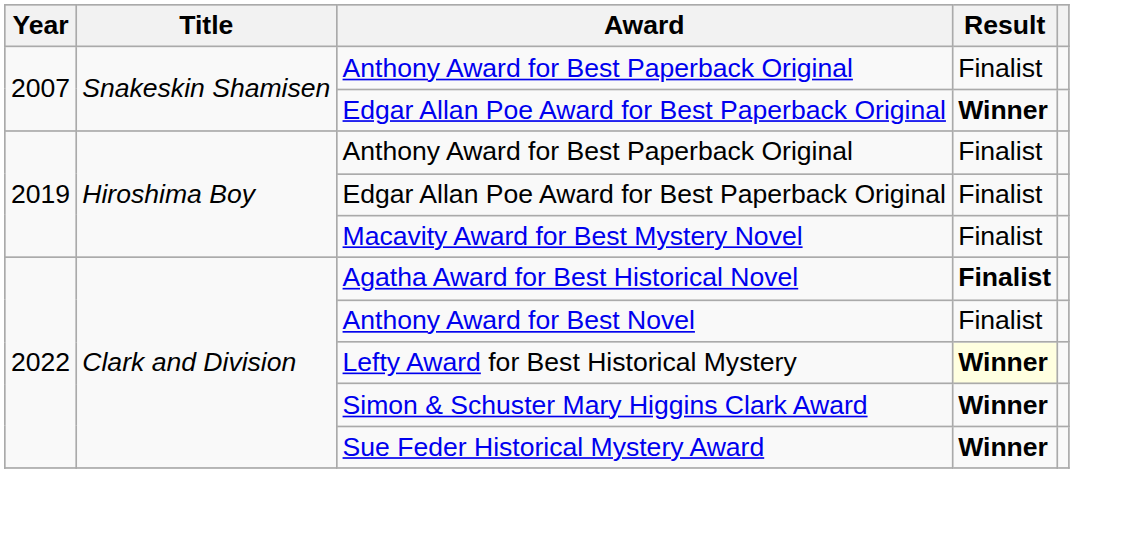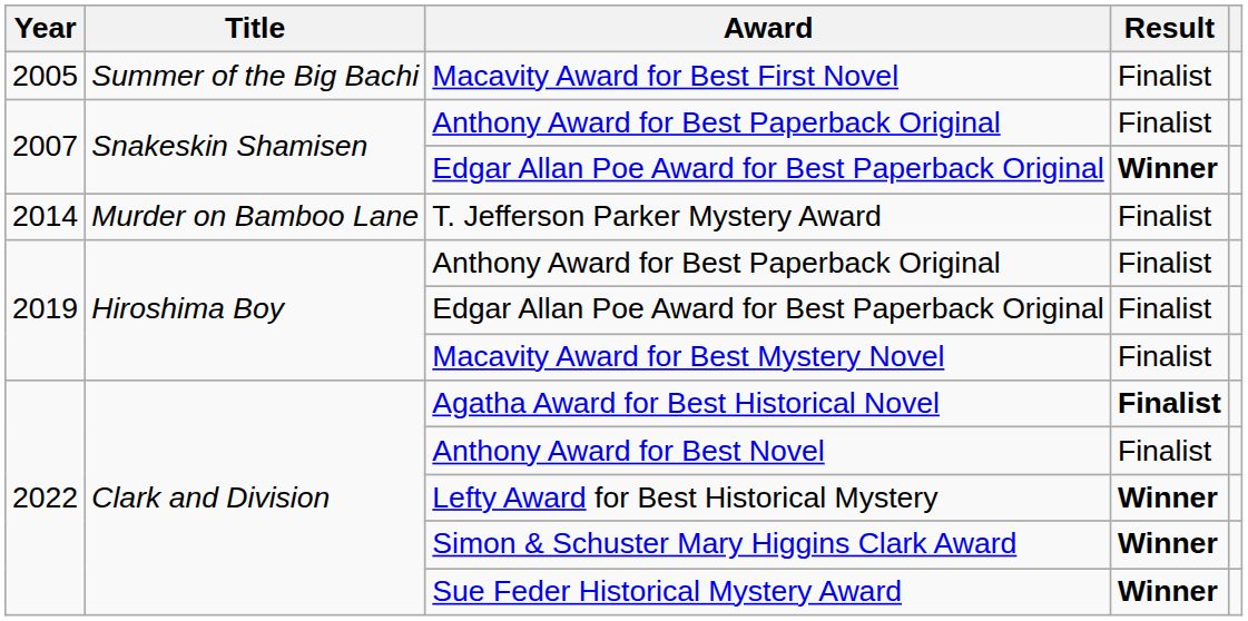+ row: 2005 | Summer of the Big Bachi | Macavity Award for Best First Novel | Finalist
+ row: 2014 | Murder on Bamboo Lane | T. Jefferson Parker Mystery Award | Finalist
Lefty Award for Best Historical Mystery | Result: lightyellow background -> no background
